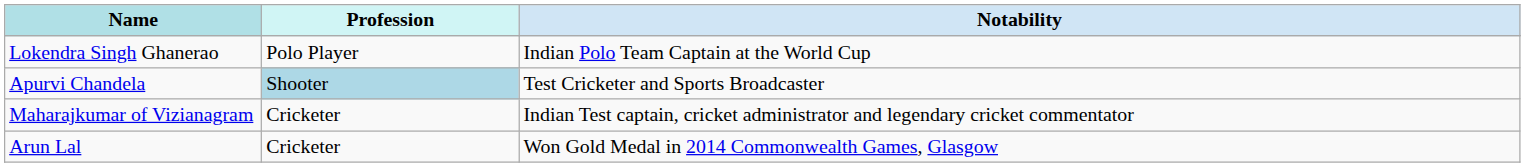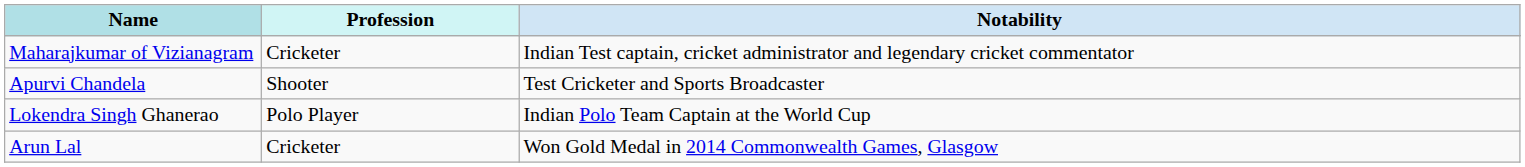rows swapped: Maharajkumar of Vizianagram <-> Lokendra Singh Ghanerao
Apurvi Chandela | Profession: lightblue background -> no background
